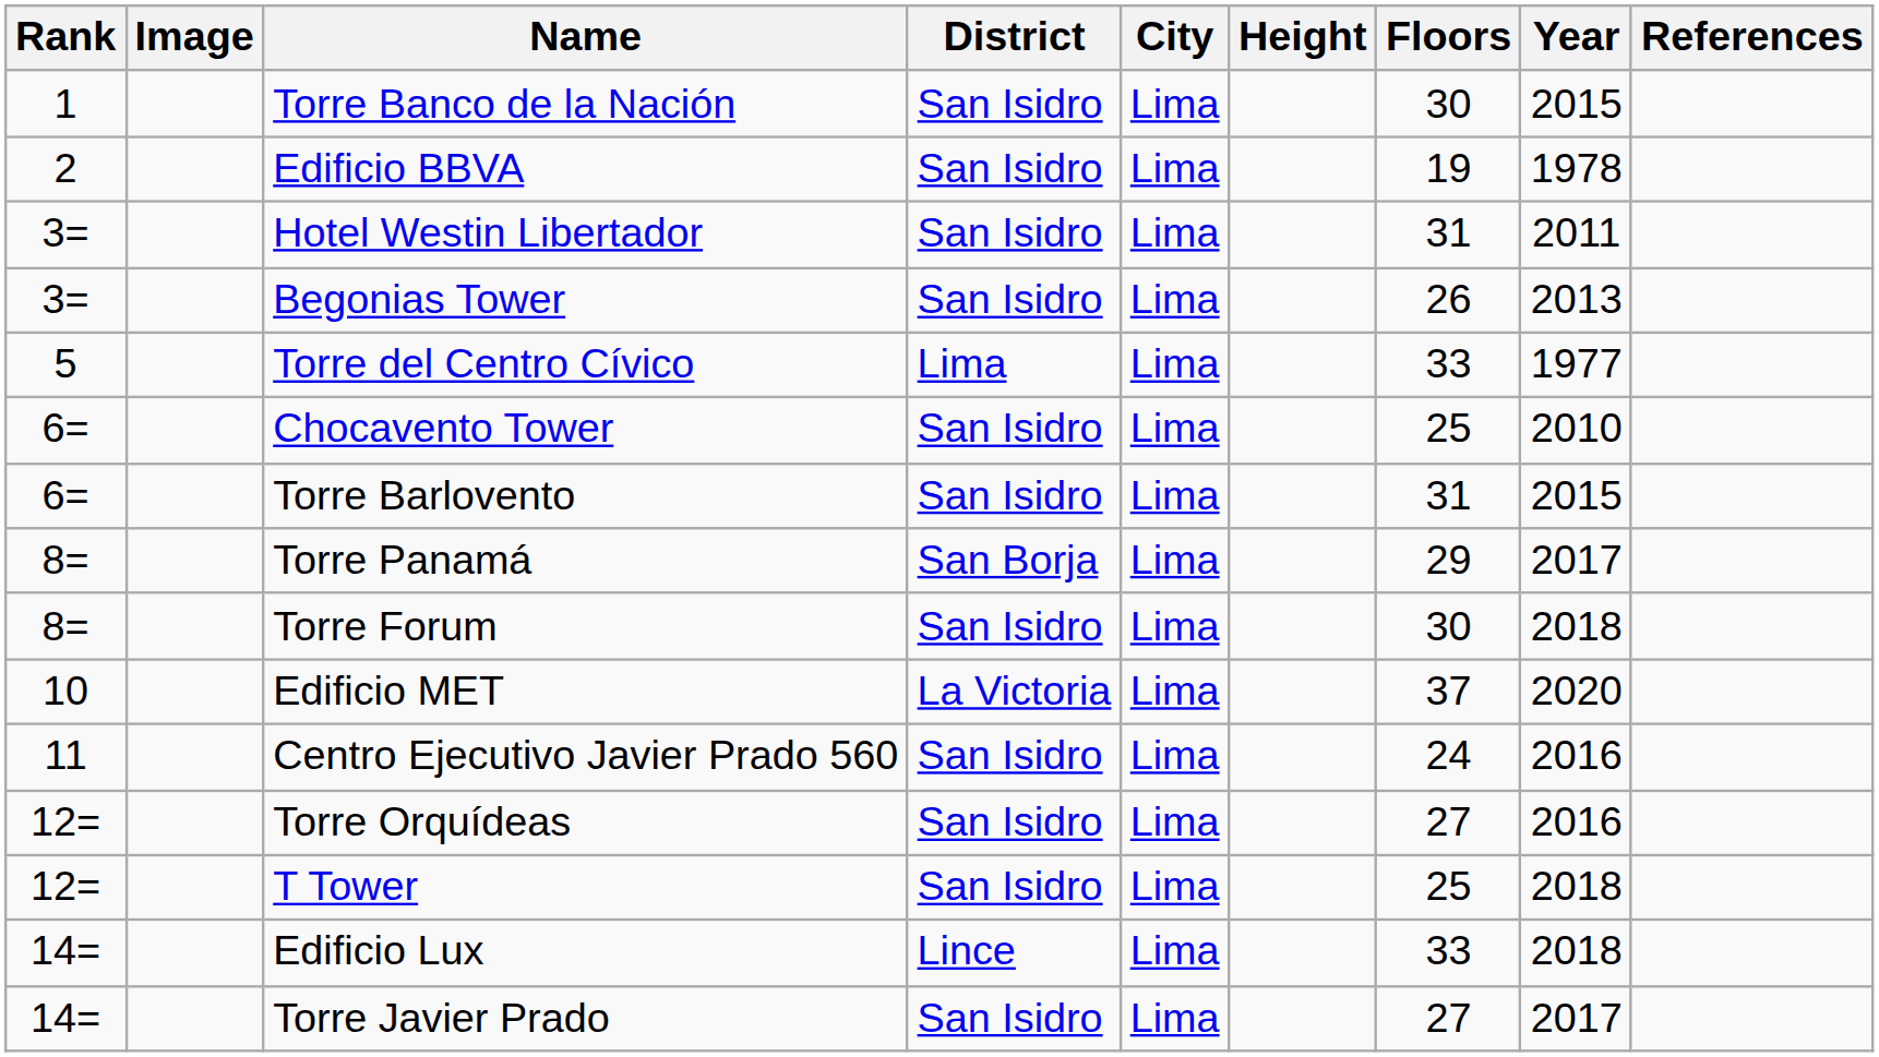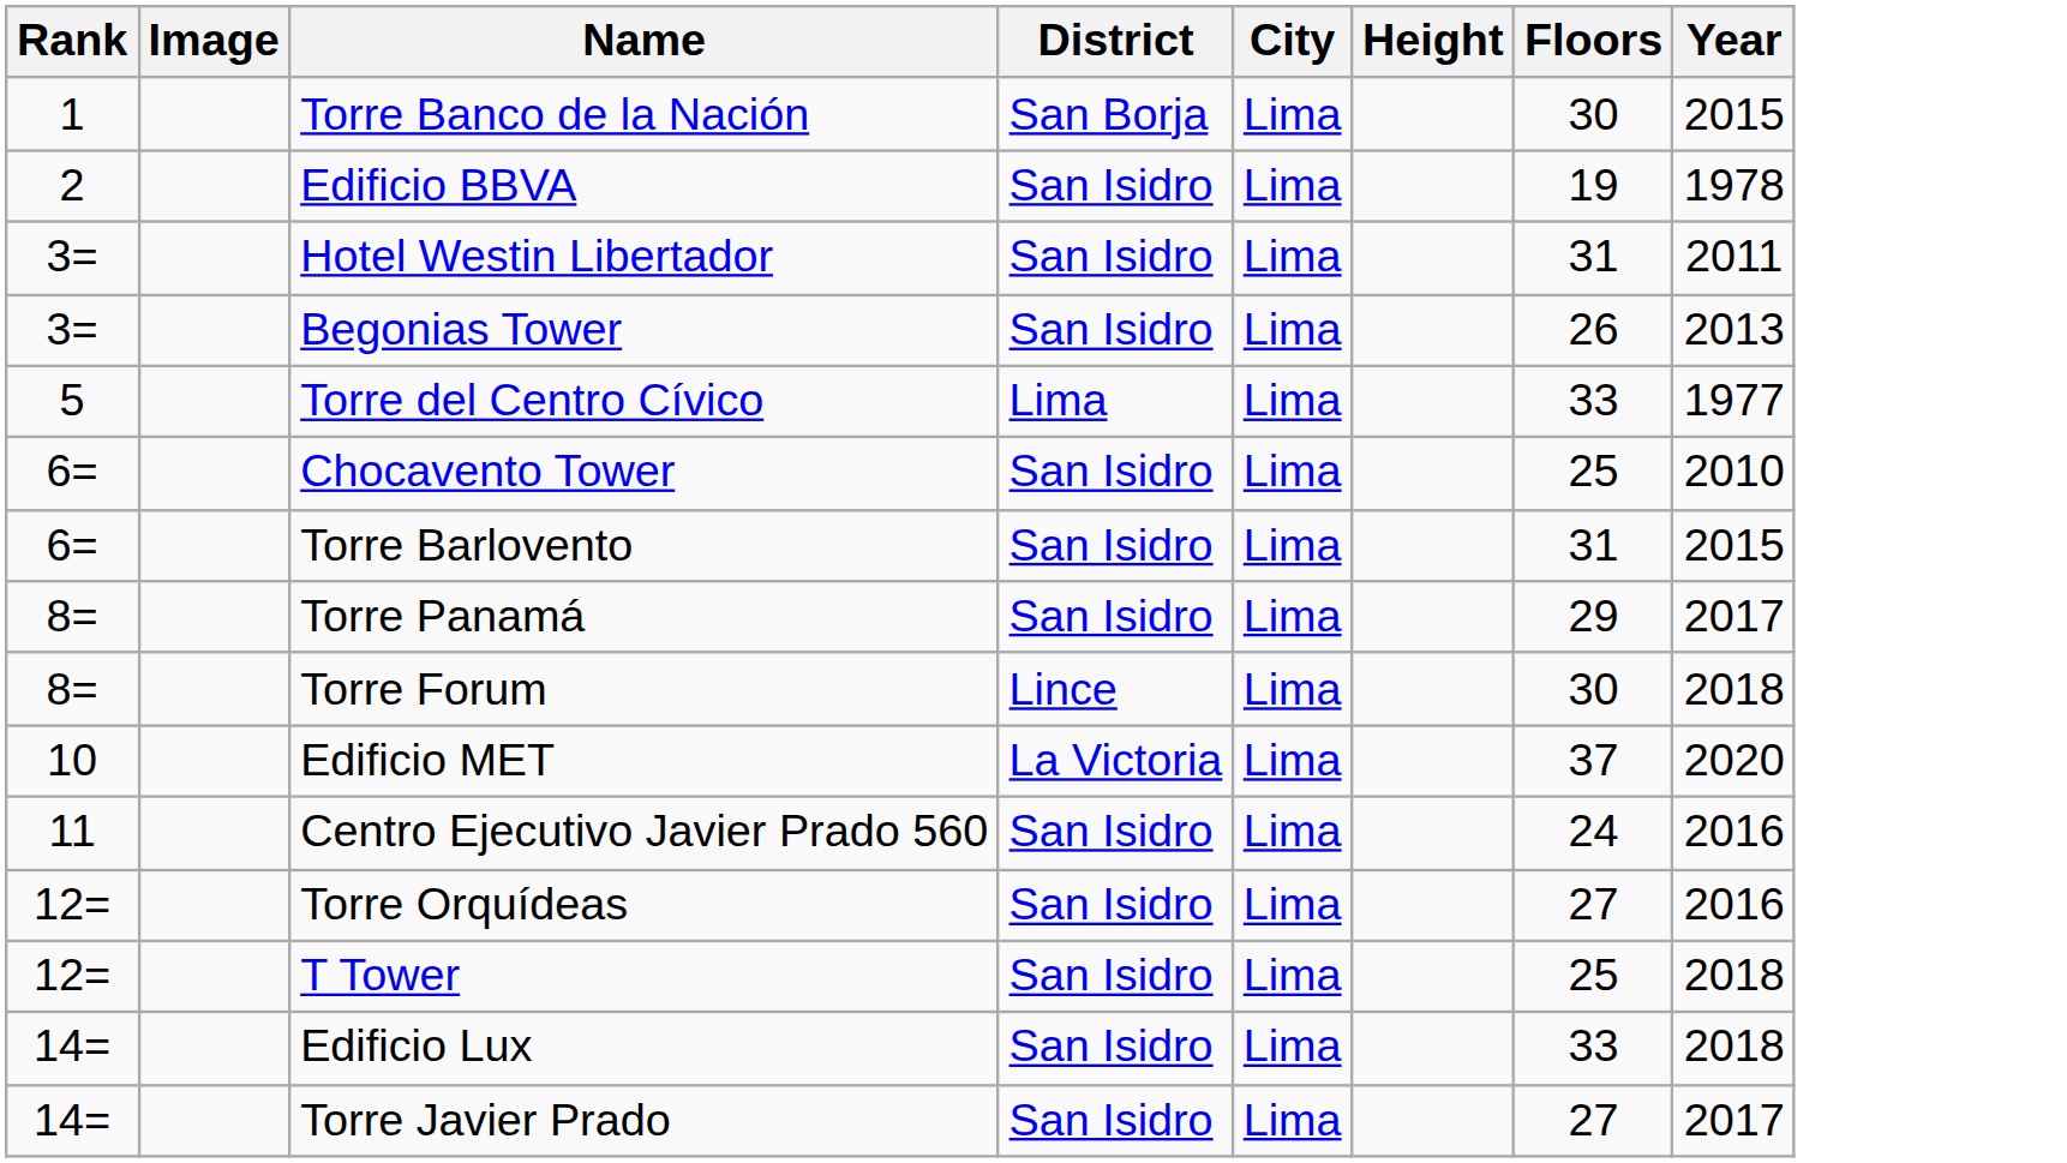- column: References
Torre Banco de la Nación | District: San Isidro -> San Borja
Torre Panamá | District: San Borja -> San Isidro
Torre Forum | District: San Isidro -> Lince
Edificio Lux | District: Lince -> San Isidro
